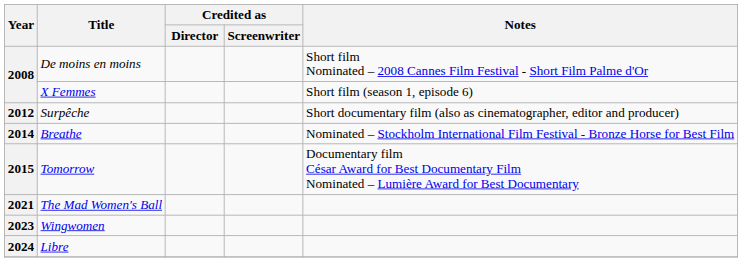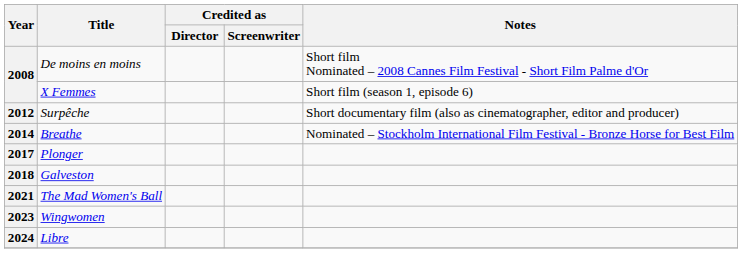- row: 2015 | Tomorrow | Documentary film César Award for Best Documentary Film Nominated – Lumière Award for Best Documentary
+ row: 2017 | Plonger
+ row: 2018 | Galveston
